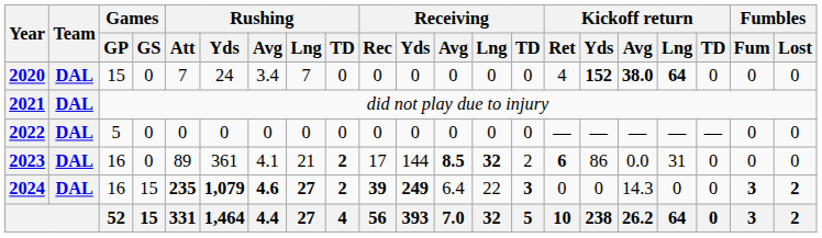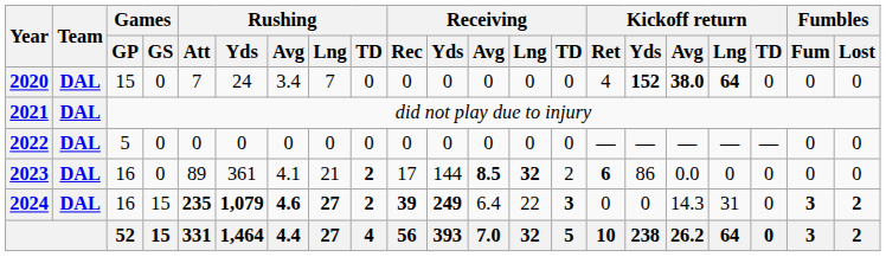2023 | Kickoff return / Lng: 31 -> 0
2024 | Kickoff return / Lng: 0 -> 31
